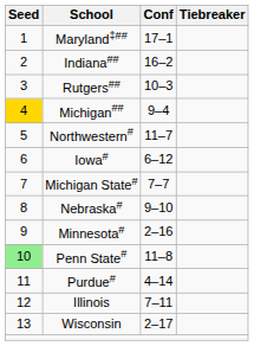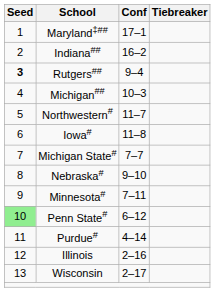Rutgers## | Seed: normal -> bold
Rutgers## | Conf: 10–3 -> 9–4
Michigan## | Seed: gold background -> no background
Michigan## | Conf: 9–4 -> 10–3
Iowa# | Conf: 6–12 -> 11–8
Minnesota# | Conf: 2–16 -> 7–11
Penn State# | Conf: 11–8 -> 6–12
Illinois | Conf: 7–11 -> 2–16
